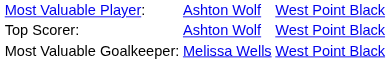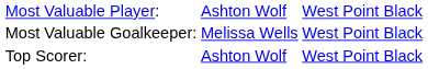rows swapped: Most Valuable Goalkeeper: <-> Top Scorer:
